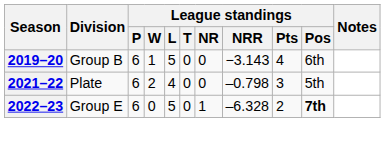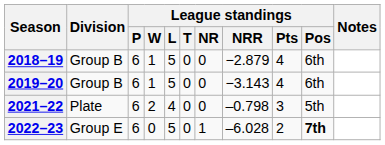+ row: 2018–19 | Group B | 6 | 1 | 5 | 0 | 0 | −2.879 | 4 | 6th
2022–23 | League standings / NRR: –6.328 -> –6.028
